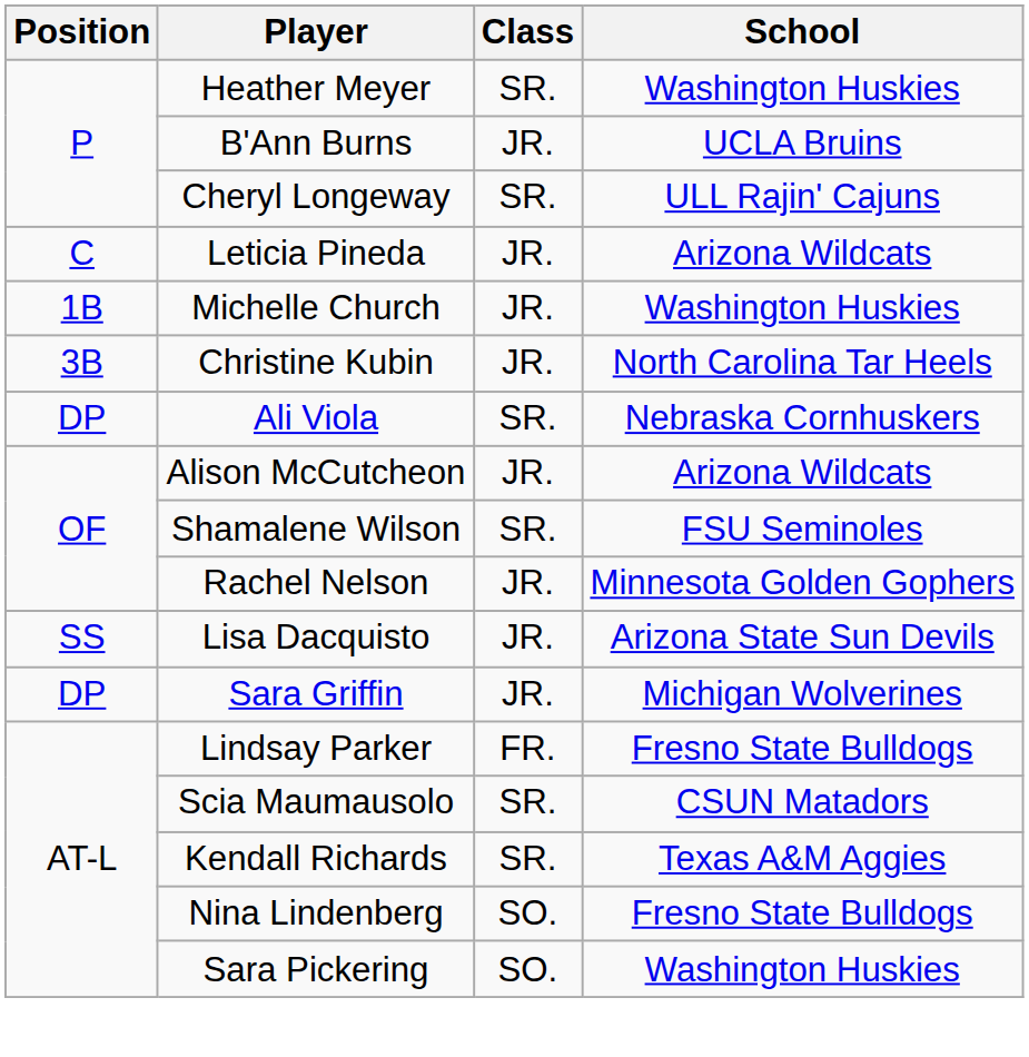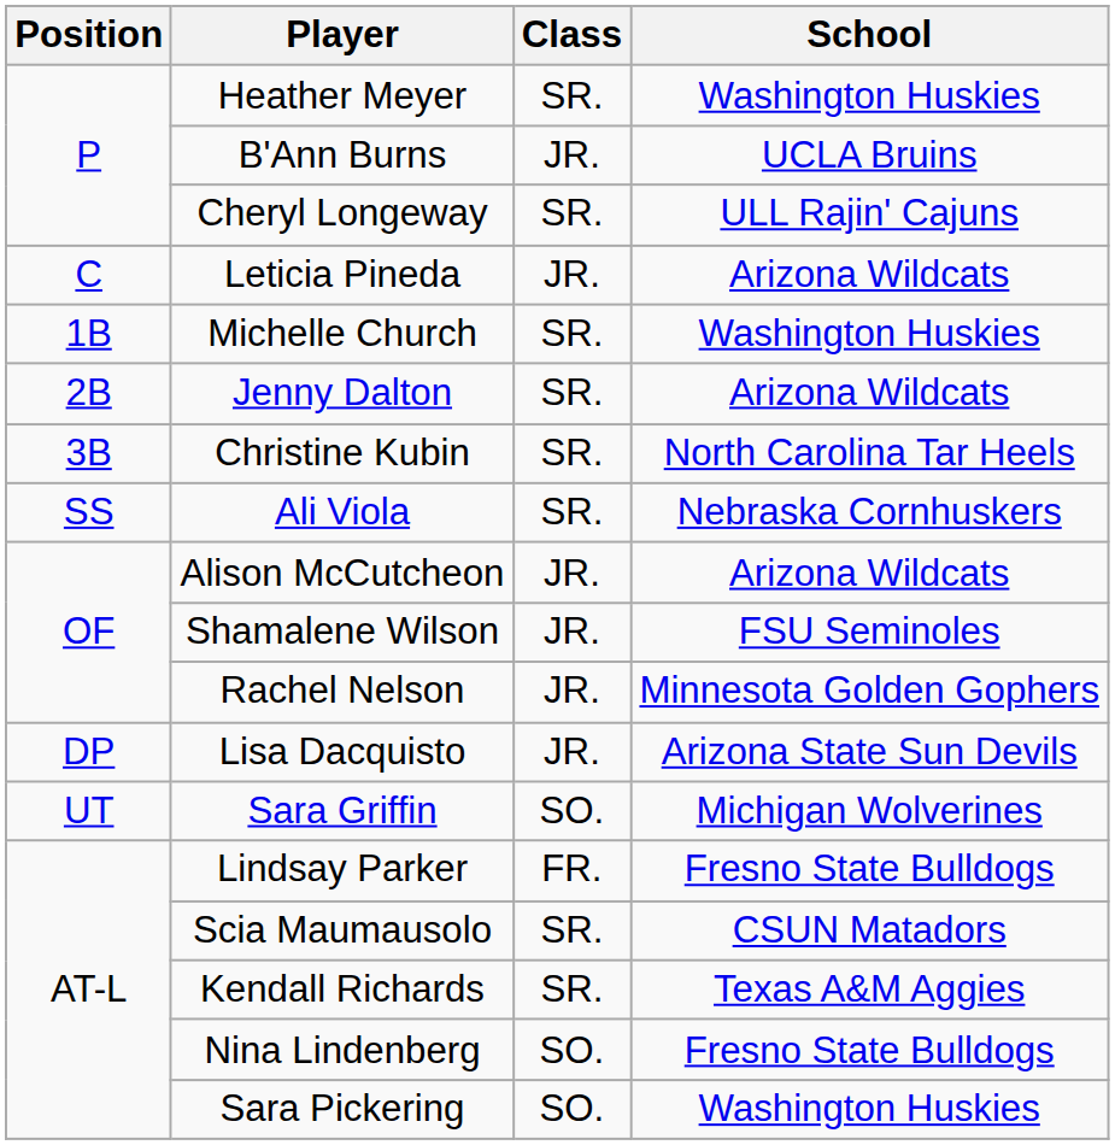Michelle Church | Class: JR. -> SR.
+ row: 2B | Jenny Dalton | SR. | Arizona Wildcats
Christine Kubin | Class: JR. -> SR.
Ali Viola | Position: DP -> SS
Shamalene Wilson | Class: SR. -> JR.
Lisa Dacquisto | Position: SS -> DP
Sara Griffin | Position: DP -> UT
Sara Griffin | Class: JR. -> SO.
